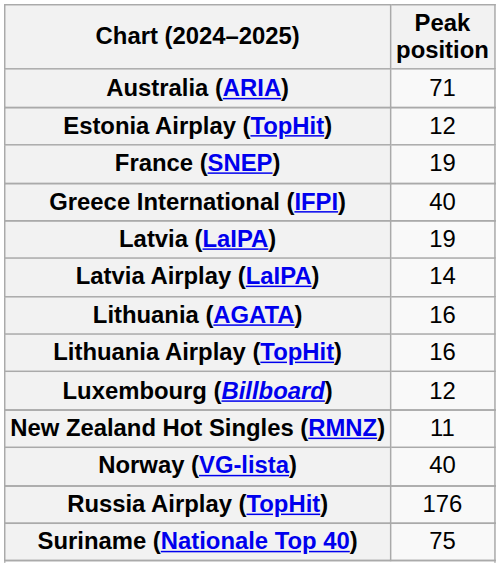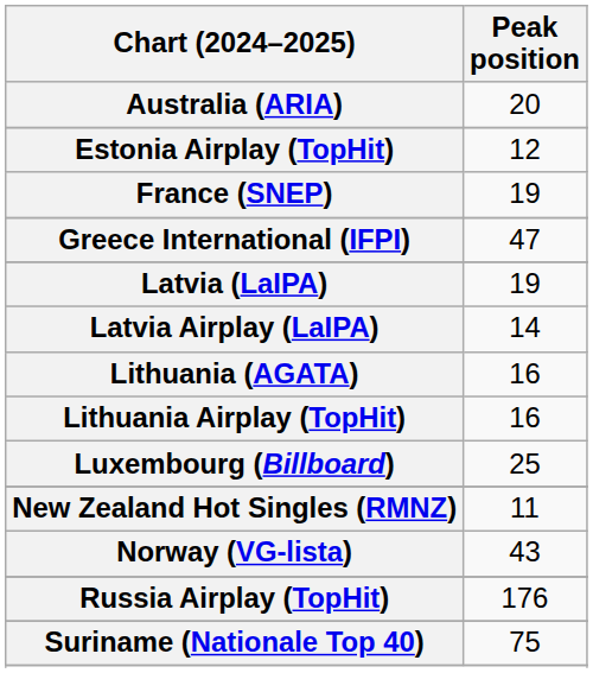Australia (ARIA) | Peak position: 71 -> 20
Greece International (IFPI) | Peak position: 40 -> 47
Luxembourg (Billboard) | Peak position: 12 -> 25
Norway (VG-lista) | Peak position: 40 -> 43
